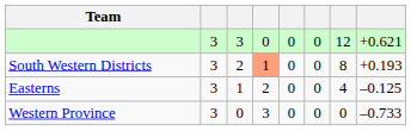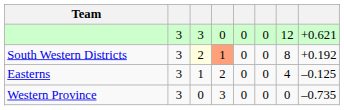South Western Districts | column 3: no background -> lightyellow background
South Western Districts | column 8: +0.193 -> +0.192
Western Province | column 8: –0.733 -> –0.735
